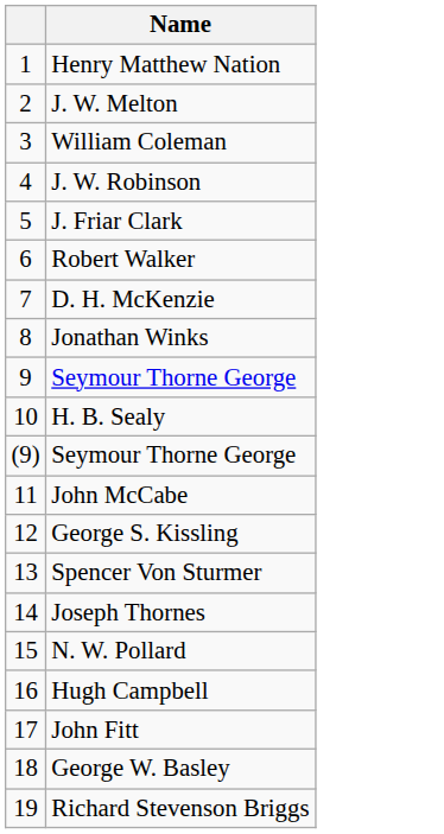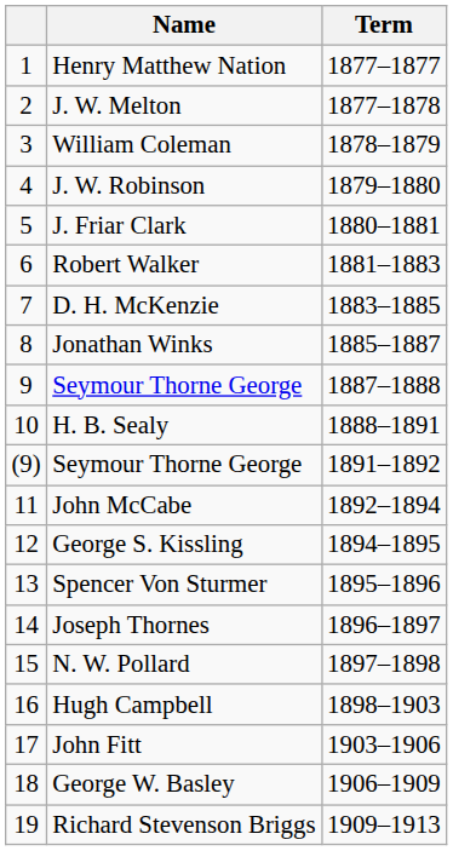+ column: Term | 1877–1877 | 1877–1878 | 1878–1879 | 1879–1880 | 1880–1881 | 1881–1883 | 1883–1885 | 1885–1887 | 1887–1888 | 1888–1891 | 1891–1892 | 1892–1894 | 1894–1895 | 1895–1896 | 1896–1897 | 1897–1898 | 1898–1903 | 1903–1906 | 1906–1909 | 1909–1913
